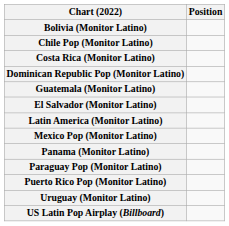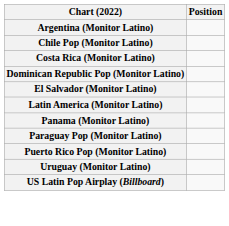+ row: Argentina (Monitor Latino)
- row: Bolivia (Monitor Latino)
- row: Guatemala (Monitor Latino)
- row: Mexico Pop (Monitor Latino)
